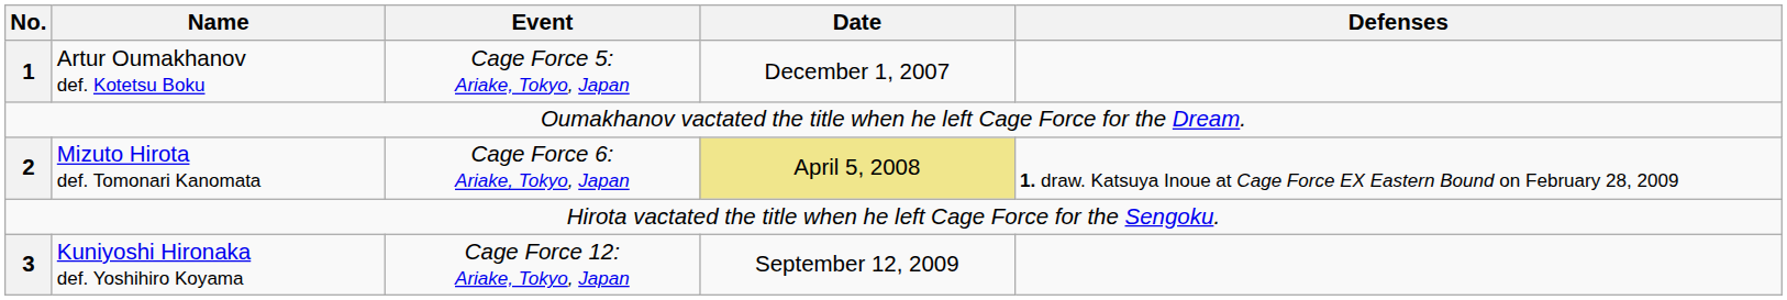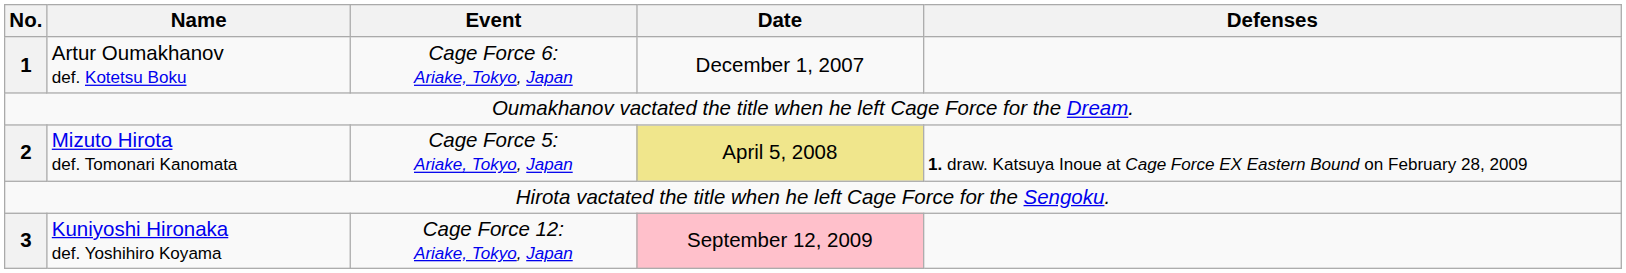Artur Oumakhanov def. Kotetsu Boku | Event: Cage Force 5: Ariake, Tokyo, Japan -> Cage Force 6: Ariake, Tokyo, Japan
Mizuto Hirota def. Tomonari Kanomata | Event: Cage Force 6: Ariake, Tokyo, Japan -> Cage Force 5: Ariake, Tokyo, Japan
Kuniyoshi Hironaka def. Yoshihiro Koyama | Date: no background -> pink background
